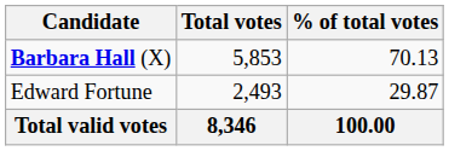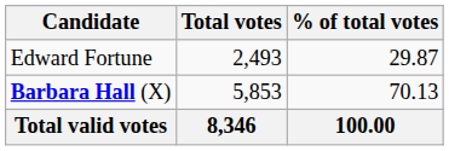rows swapped: Barbara Hall (X) <-> Edward Fortune
